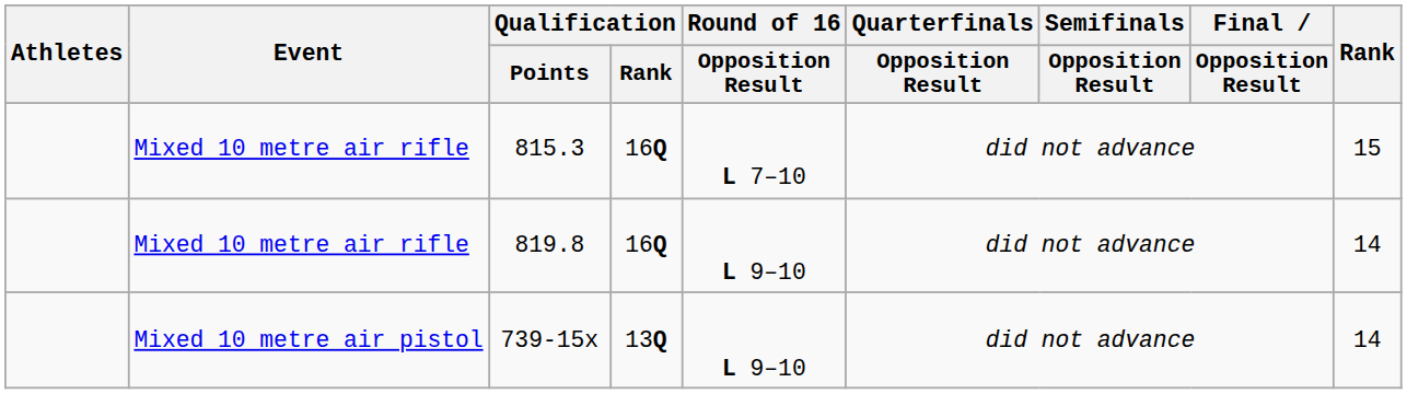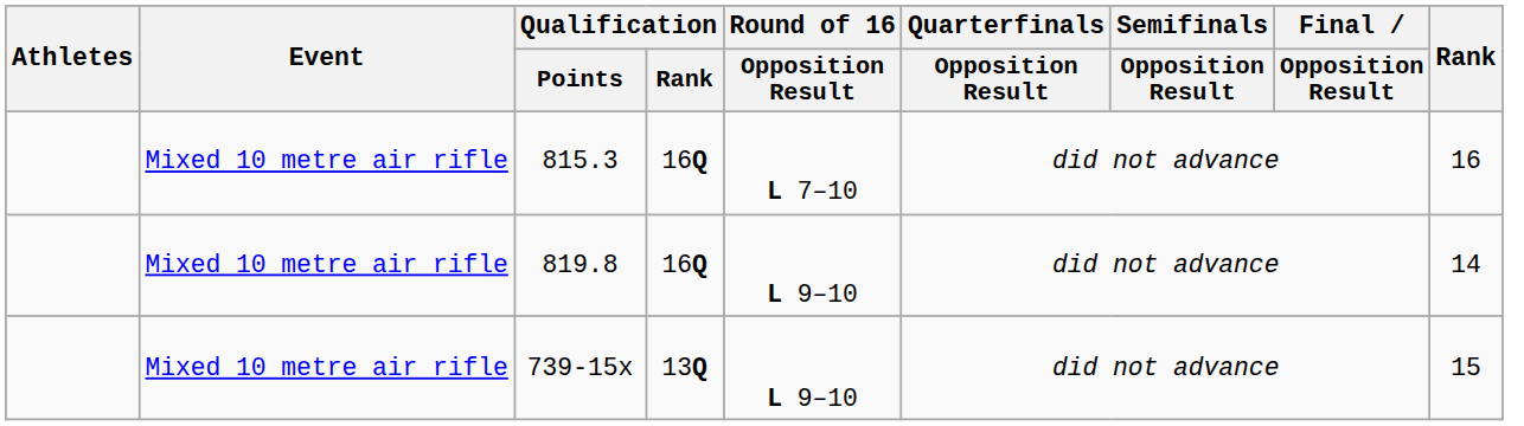815.3 | Rank: 15 -> 16
739-15x | Event: Mixed 10 metre air pistol -> Mixed 10 metre air rifle
739-15x | Rank: 14 -> 15
